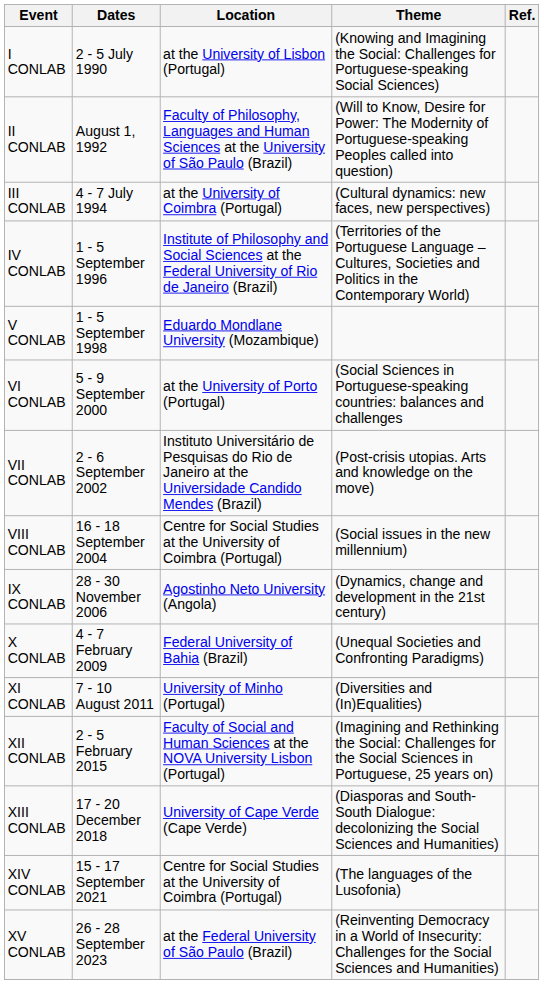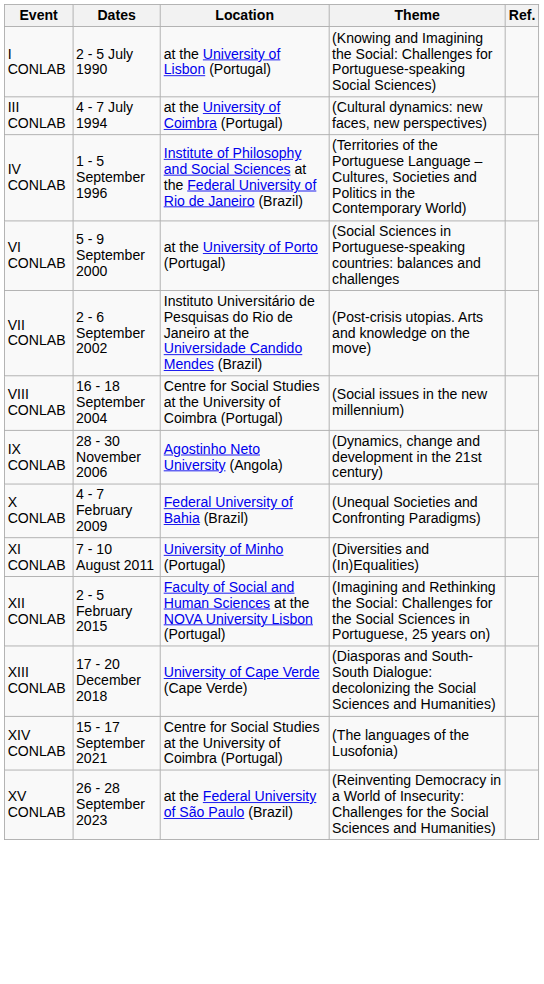- row: II CONLAB | August 1, 1992 | Faculty of Philosophy, Languages and Human Sciences at the University of São Paulo (Brazil) | (Will to Know, Desire for Power: The Modernity of Portuguese-speaking Peoples called into question)
- row: V CONLAB | 1 - 5 September 1998 | Eduardo Mondlane University (Mozambique)
